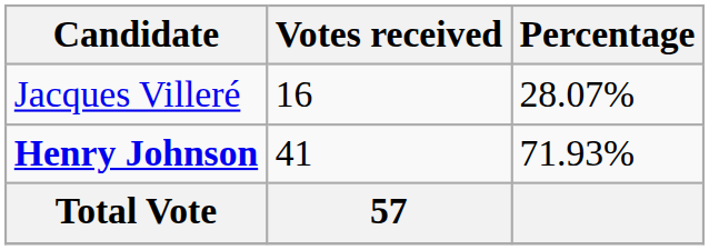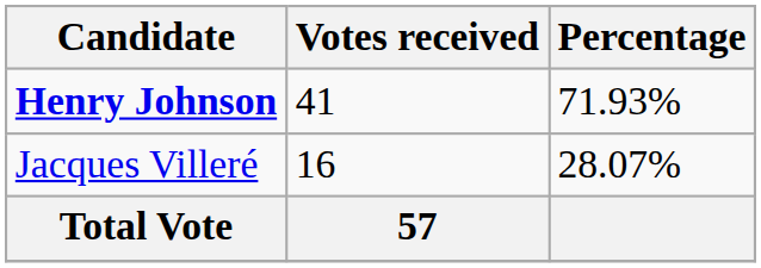rows swapped: Henry Johnson <-> Jacques Villeré
